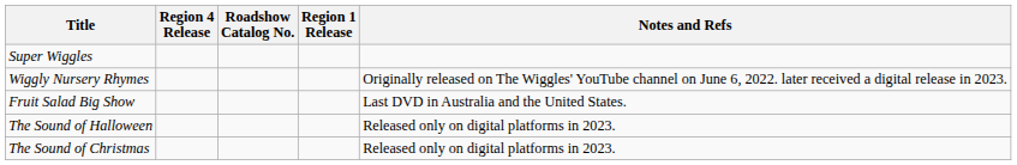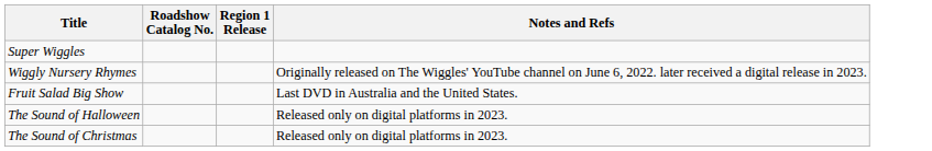- column: Region 4 Release
